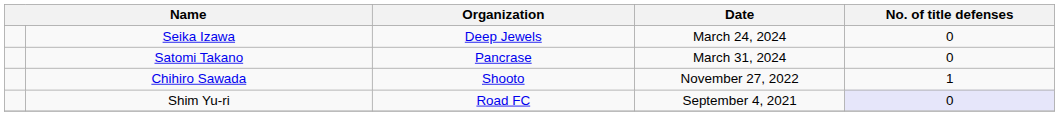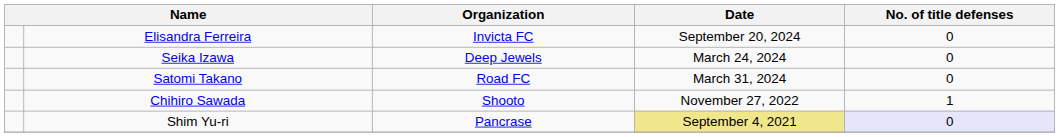+ row: Elisandra Ferreira | Invicta FC | September 20, 2024 | 0
Satomi Takano | Organization: Pancrase -> Road FC
Shim Yu-ri | Organization: Road FC -> Pancrase
Shim Yu-ri | Date: no background -> khaki background
